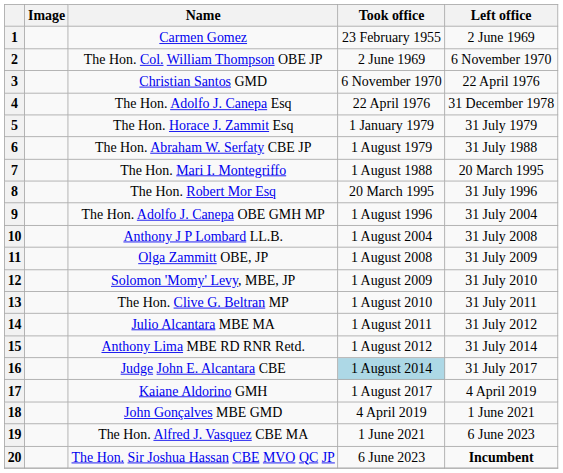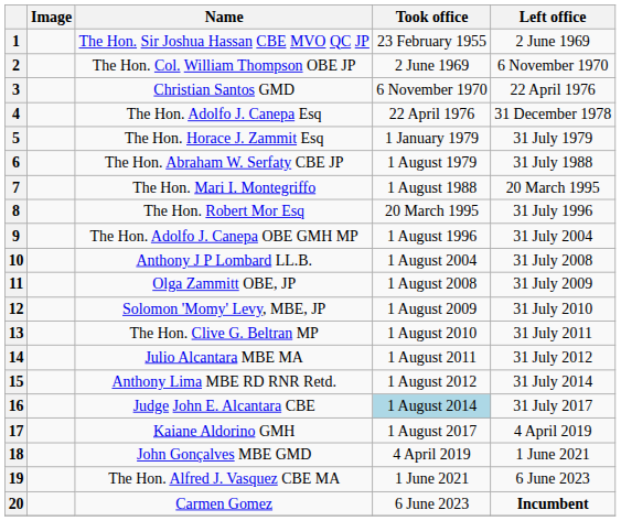1 | Name: Carmen Gomez -> The Hon. Sir Joshua Hassan CBE MVO QC JP
20 | Name: The Hon. Sir Joshua Hassan CBE MVO QC JP -> Carmen Gomez
